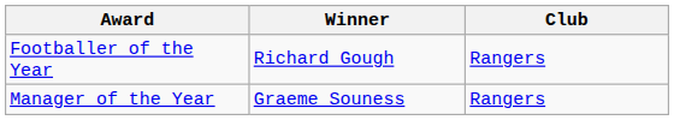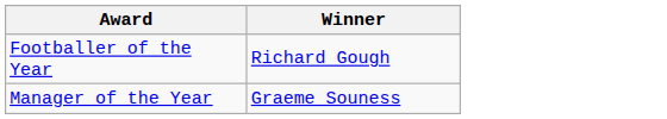- column: Club | Rangers | Rangers
